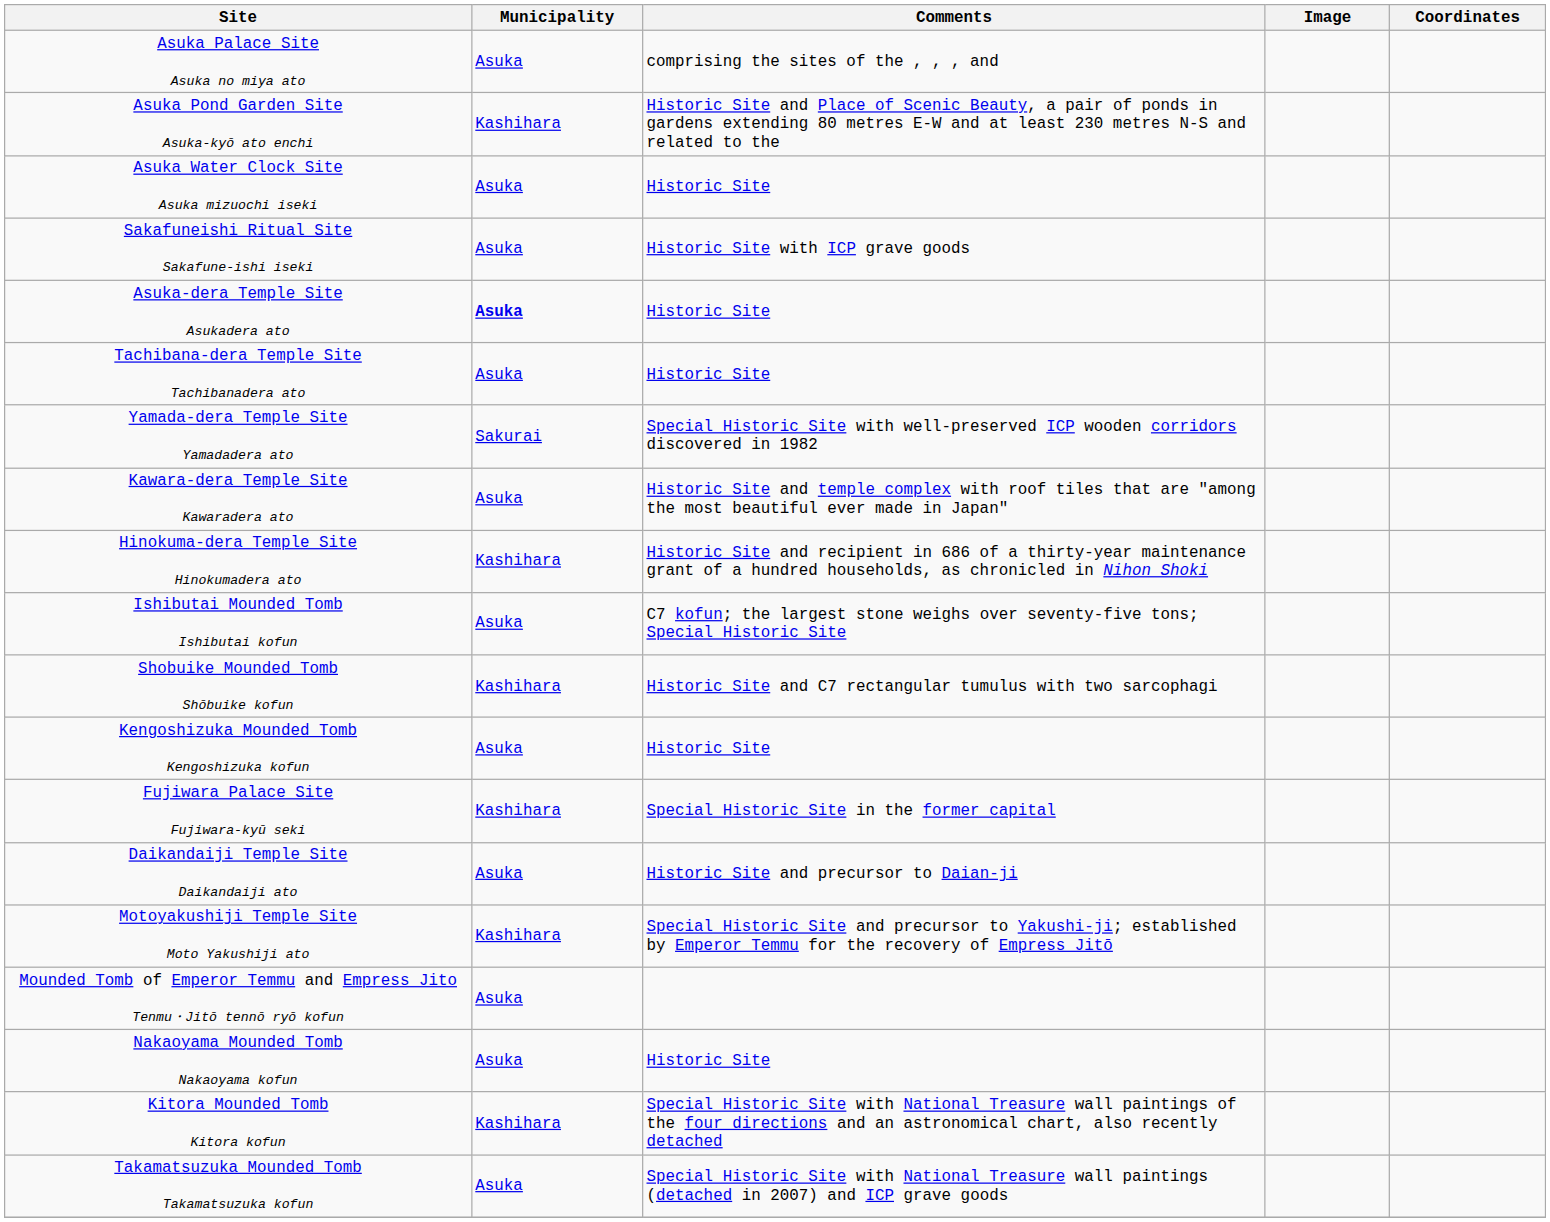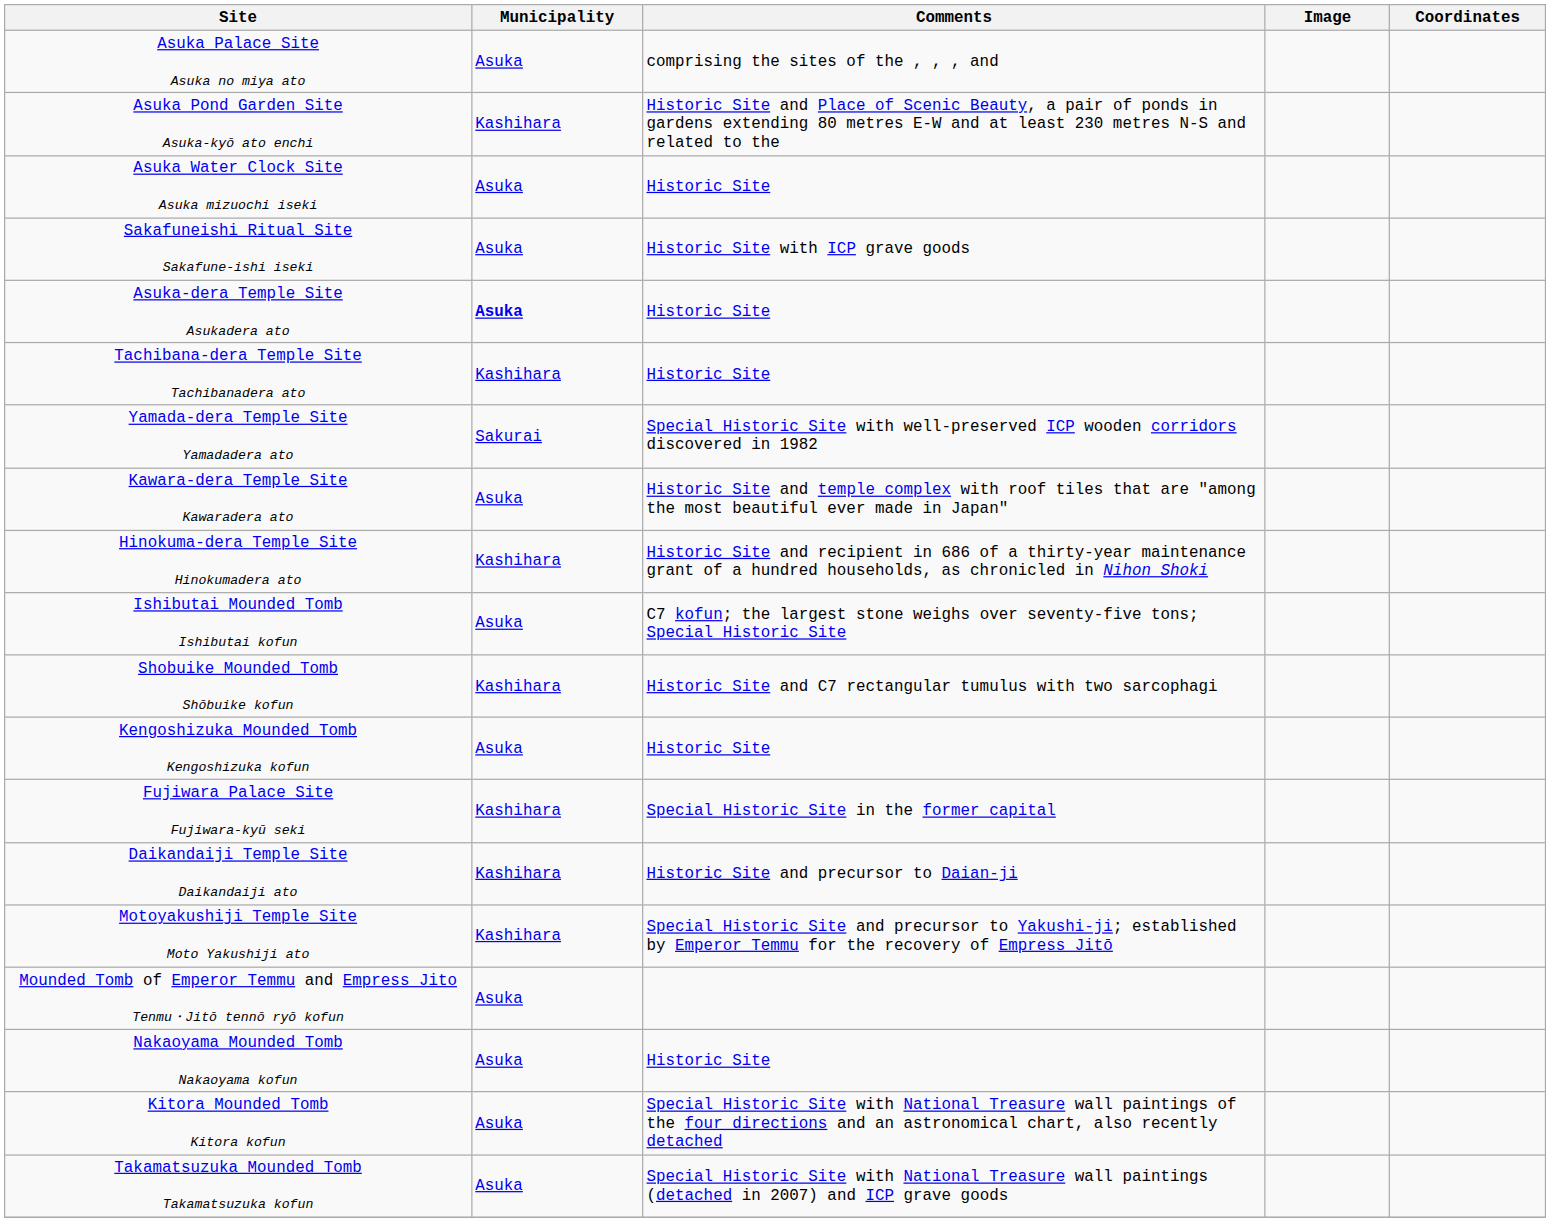Tachibana-dera Temple Site Tachibanadera ato | Municipality: Asuka -> Kashihara
Daikandaiji Temple Site Daikandaiji ato | Municipality: Asuka -> Kashihara
Kitora Mounded Tomb Kitora kofun | Municipality: Kashihara -> Asuka
